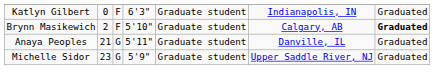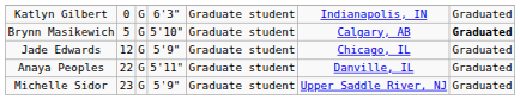Katlyn Gilbert | column 3: F -> G
Brynn Masikewich | column 2: 2 -> 5
Brynn Masikewich | column 3: F -> G
+ row: Jade Edwards | 12 | G | 5'9" | Graduate student | Chicago, IL | Graduated
Anaya Peoples | column 2: 21 -> 22
